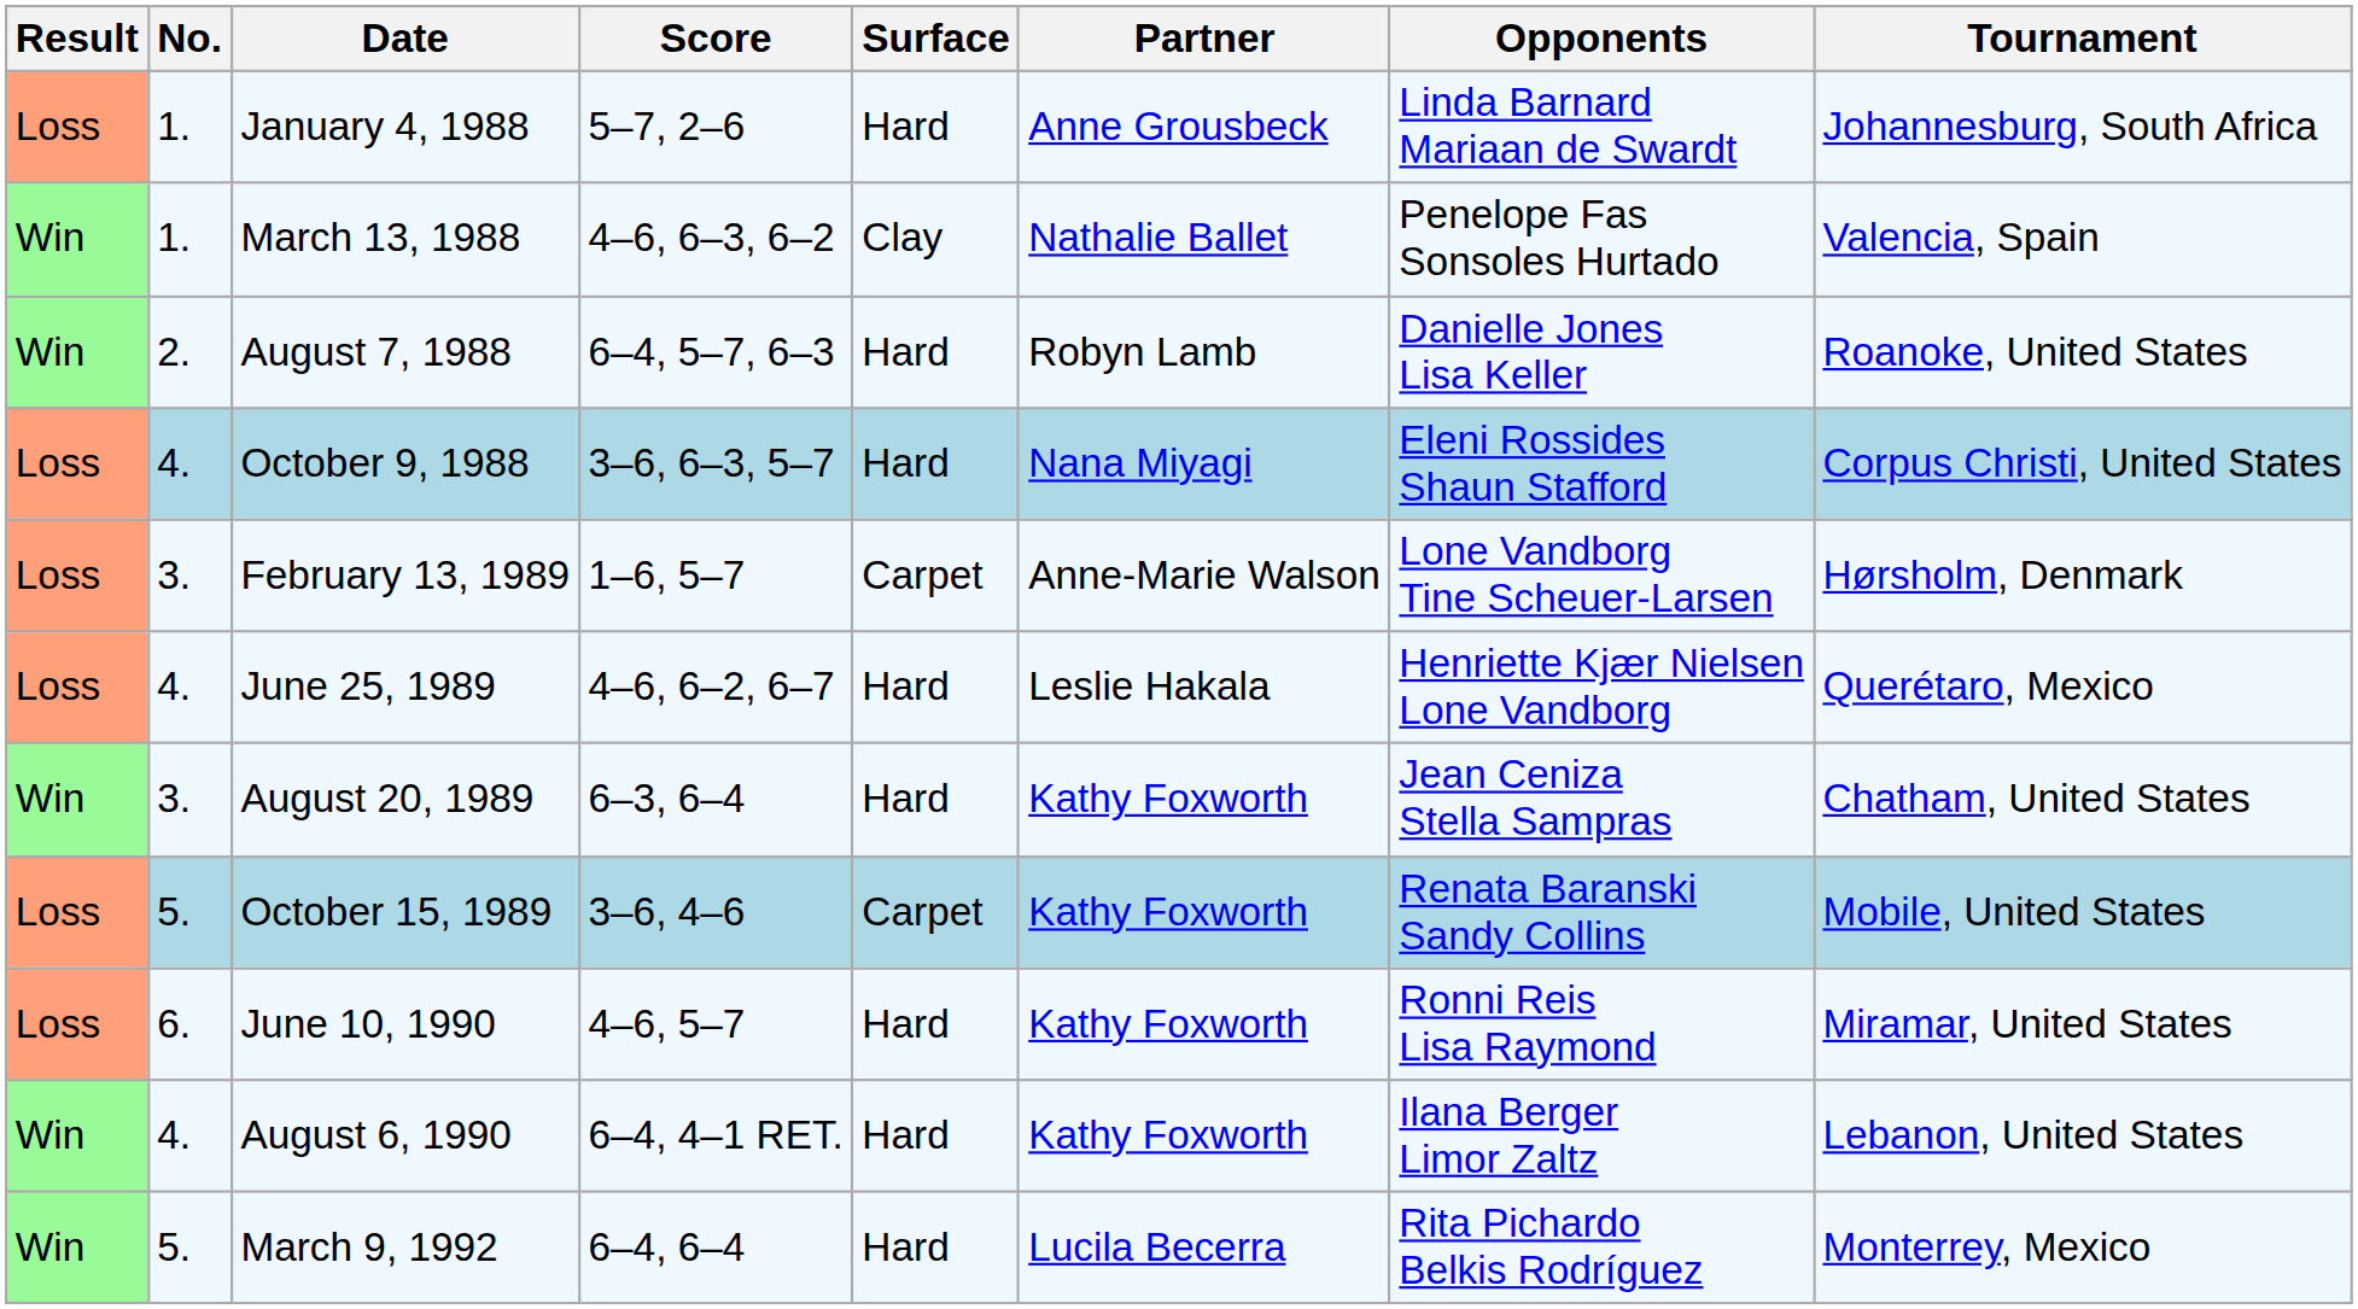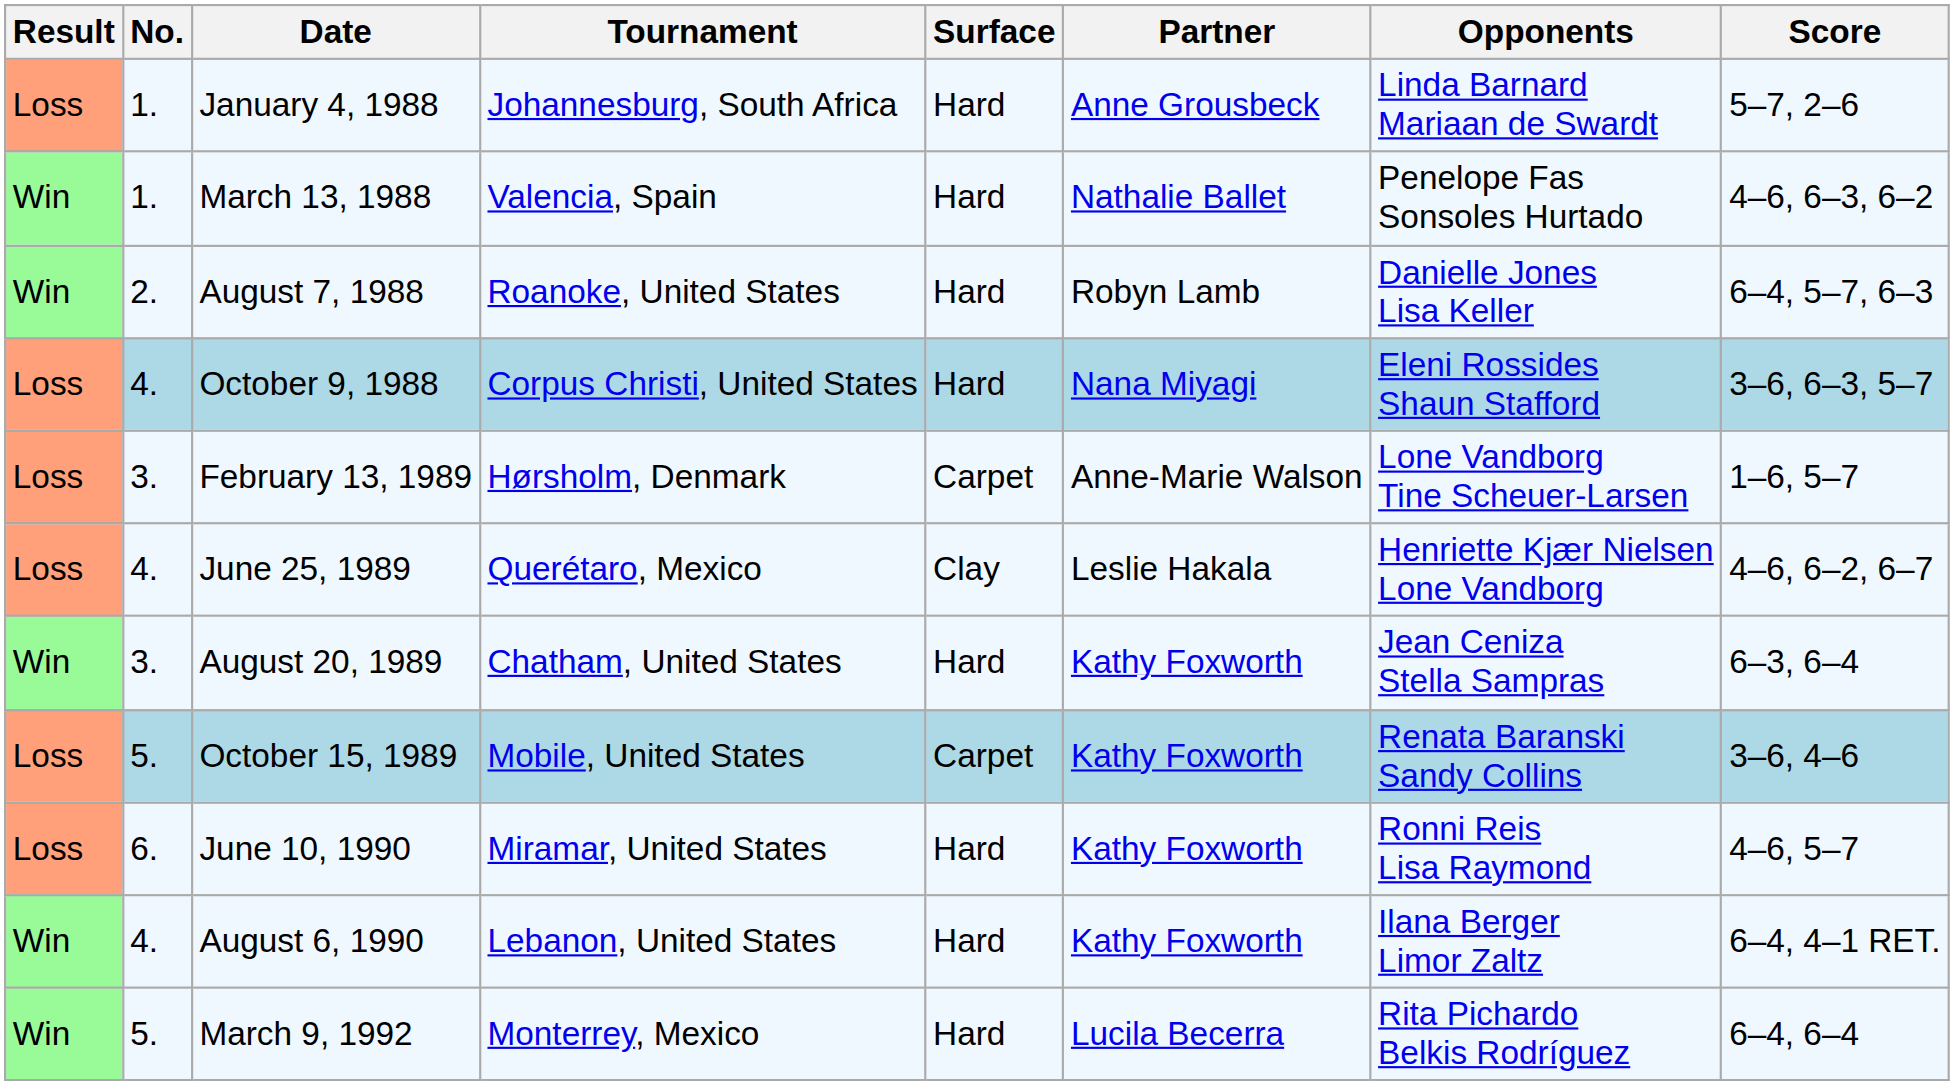columns swapped: Tournament <-> Score
March 13, 1988 | Surface: Clay -> Hard
June 25, 1989 | Surface: Hard -> Clay
